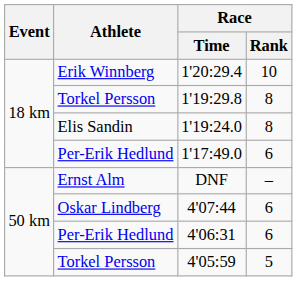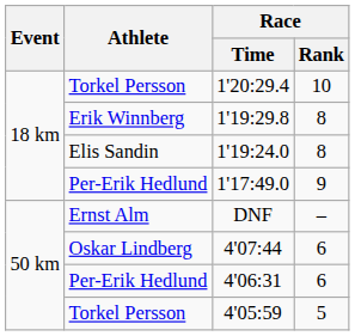1'20:29.4 | Athlete: Erik Winnberg -> Torkel Persson
1'19:29.8 | Athlete: Torkel Persson -> Erik Winnberg
1'17:49.0 | Race / Rank: 6 -> 9
